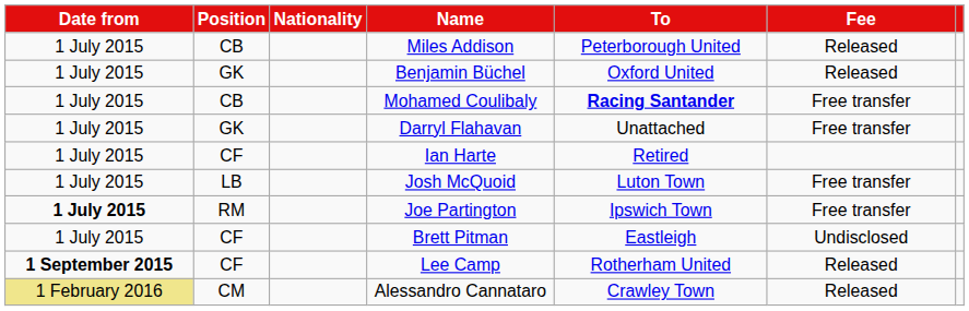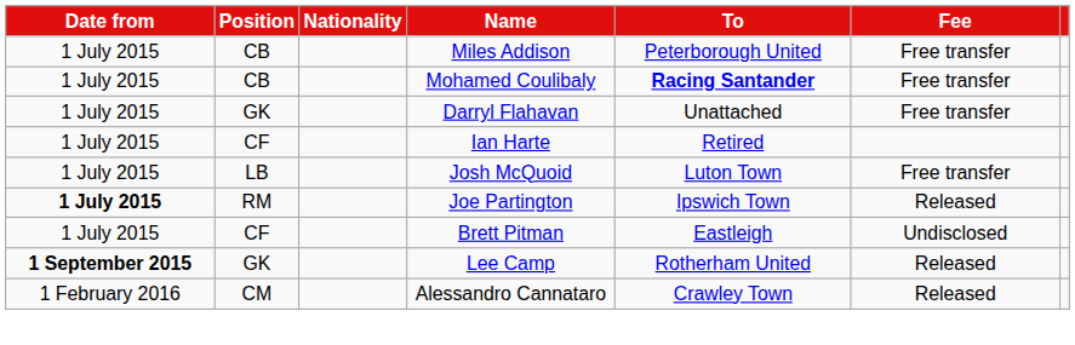Miles Addison | Fee: Released -> Free transfer
- row: 1 July 2015 | GK | Benjamin Büchel | Oxford United | Released
Joe Partington | Fee: Free transfer -> Released
Lee Camp | Position: CF -> GK
Alessandro Cannataro | Date from: khaki background -> no background
